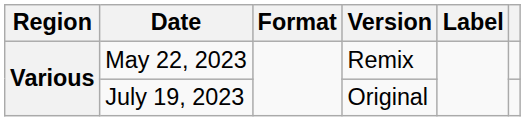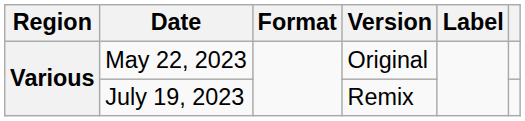May 22, 2023 | Version: Remix -> Original
July 19, 2023 | Version: Original -> Remix
